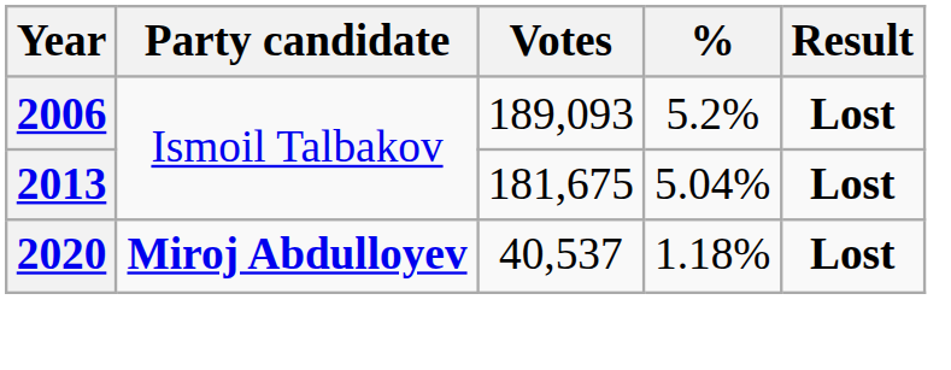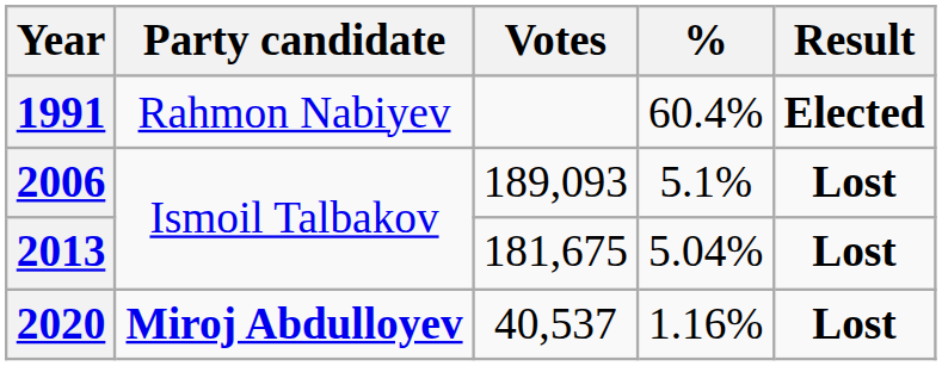+ row: 1991 | Rahmon Nabiyev | 60.4% | Elected
2006 | %: 5.2% -> 5.1%
2020 | %: 1.18% -> 1.16%
